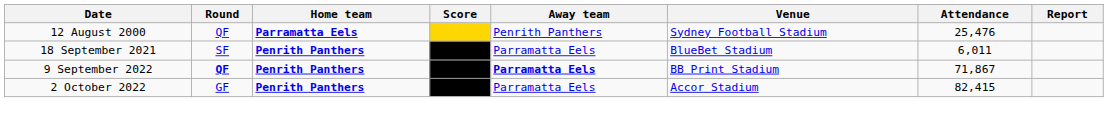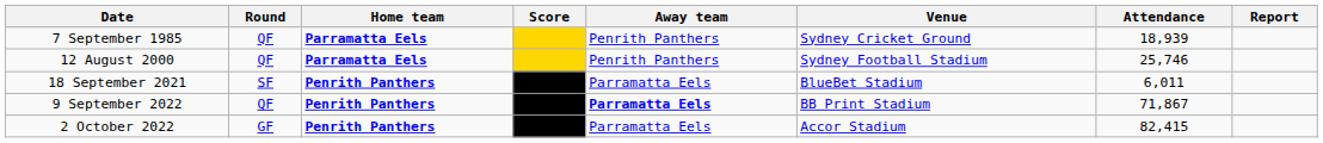+ row: 7 September 1985 | QF | Parramatta Eels | Penrith Panthers | Sydney Cricket Ground | 18,939
12 August 2000 | Attendance: 25,476 -> 25,746
9 September 2022 | Round: bold -> normal
